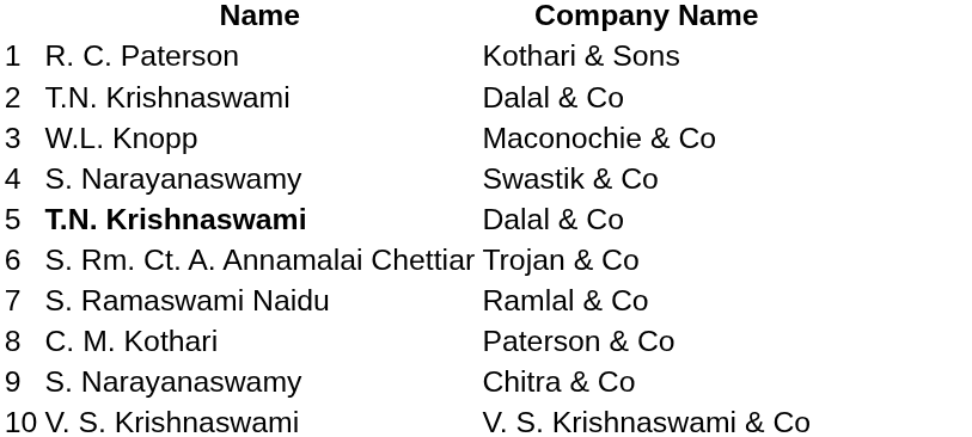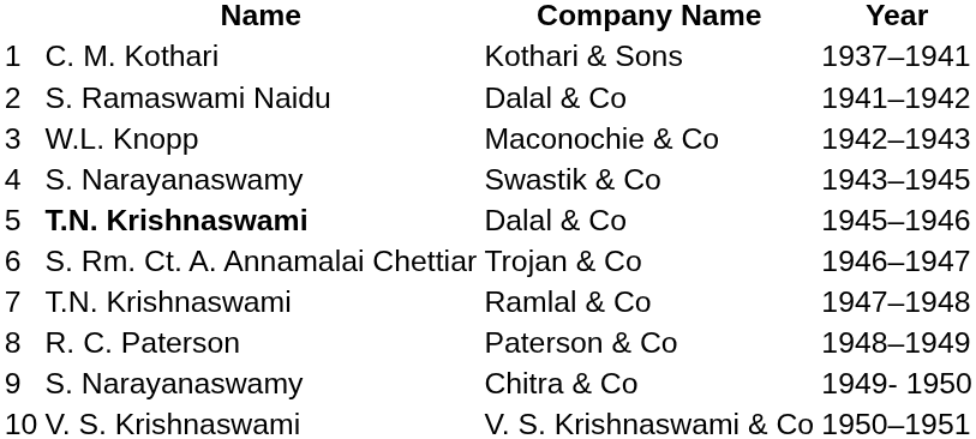+ column: Year | 1937–1941 | 1941–1942 | 1942–1943 | 1943–1945 | 1945–1946 | 1946–1947 | 1947–1948 | 1948–1949 | 1949- 1950 | 1950–1951
Kothari & Sons | Name: R. C. Paterson -> C. M. Kothari
2 / Dalal & Co | Name: T.N. Krishnaswami -> S. Ramaswami Naidu
Ramlal & Co | Name: S. Ramaswami Naidu -> T.N. Krishnaswami
Paterson & Co | Name: C. M. Kothari -> R. C. Paterson
